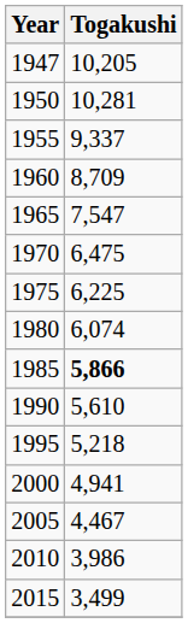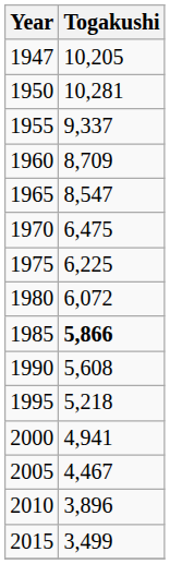1965 | Togakushi: 7,547 -> 8,547
1980 | Togakushi: 6,074 -> 6,072
1990 | Togakushi: 5,610 -> 5,608
2010 | Togakushi: 3,986 -> 3,896
